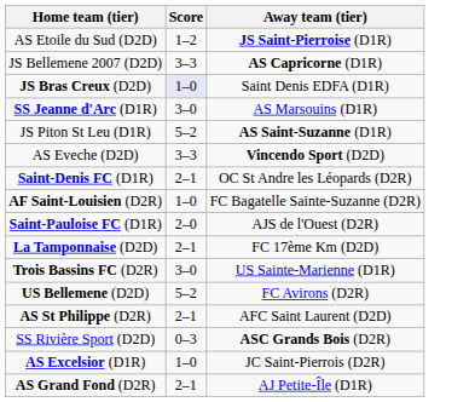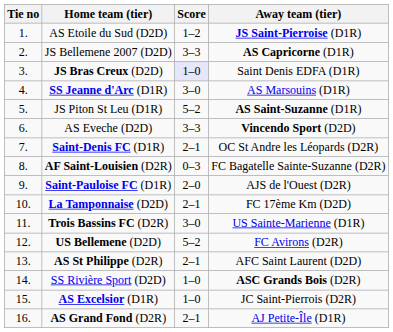+ column: Tie no | 1. | 2. | 3. | 4. | 5. | 6. | 7. | 8. | 9. | 10. | 11. | 12. | 13. | 14. | 15. | 16.
AF Saint-Louisien (D2R) | Score: 1–0 -> 0–3
SS Rivière Sport (D2D) | Score: 0–3 -> 1–0
